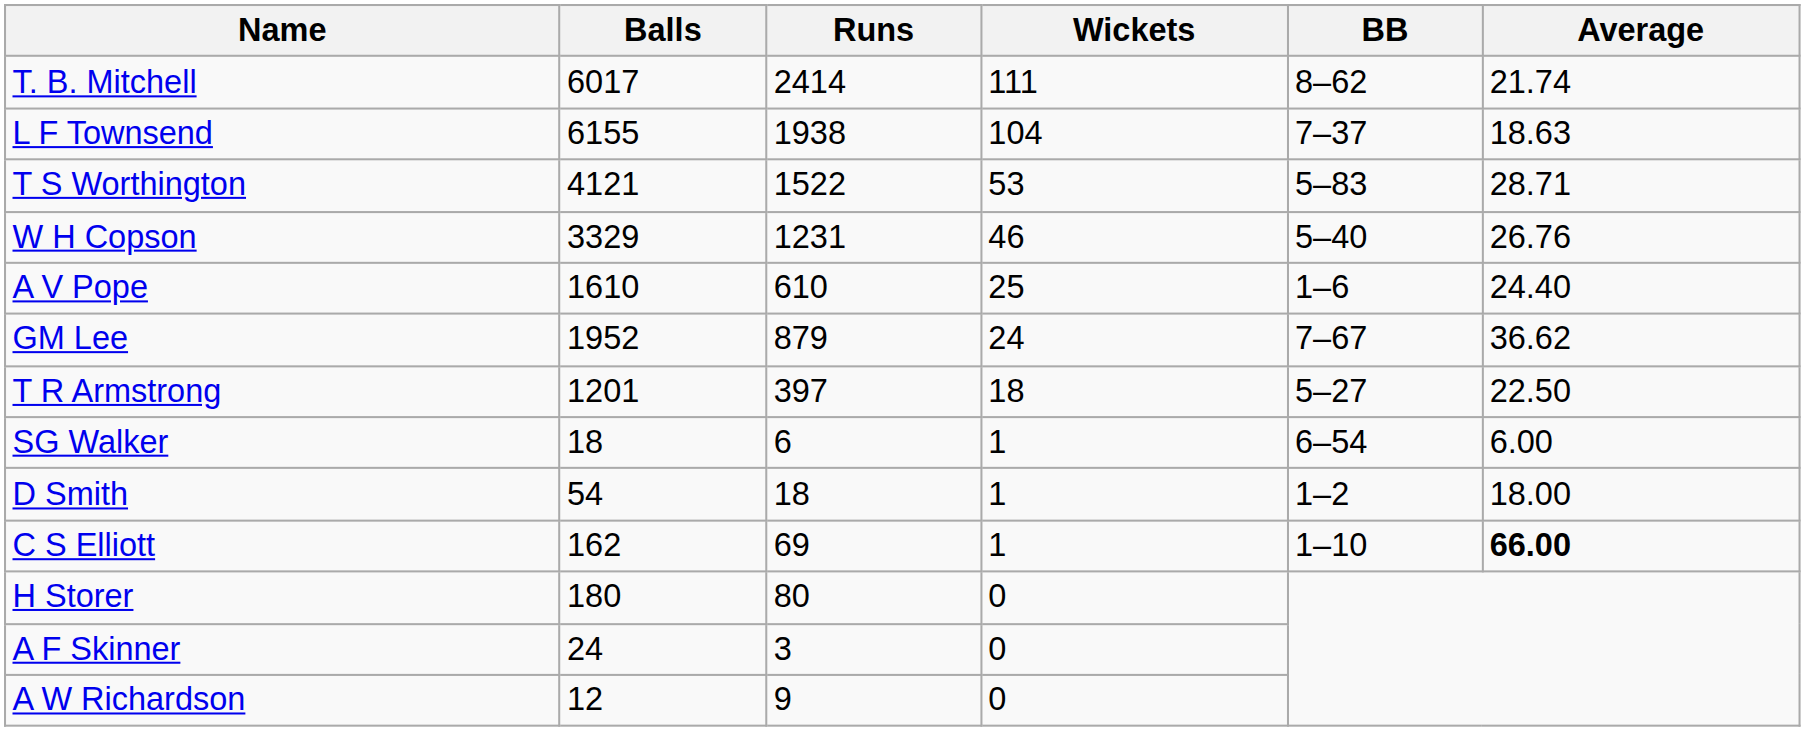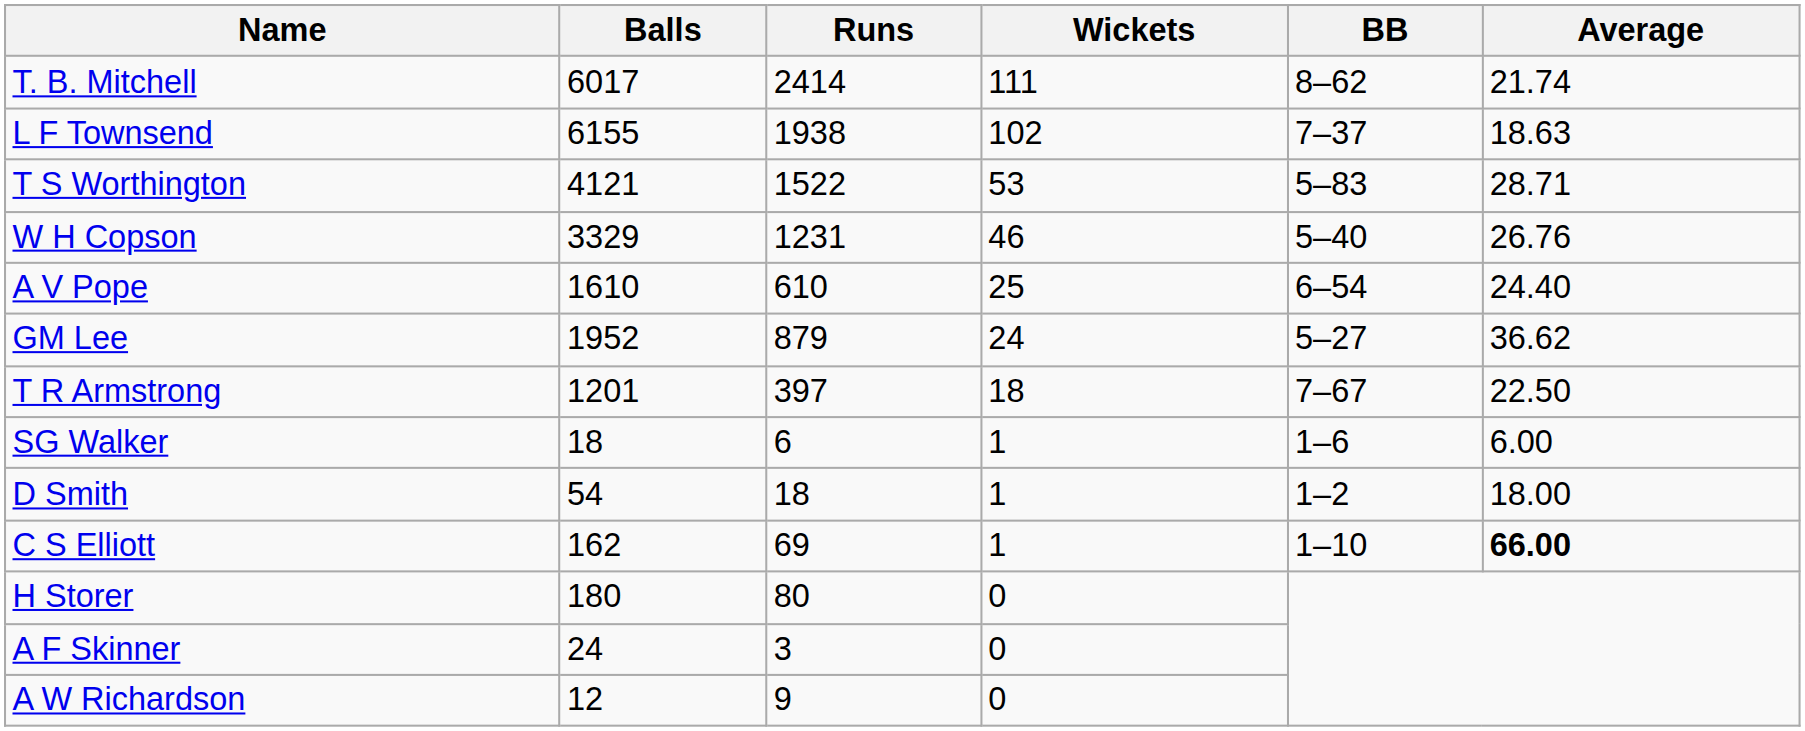L F Townsend | Wickets: 104 -> 102
A V Pope | BB: 1–6 -> 6–54
GM Lee | BB: 7–67 -> 5–27
T R Armstrong | BB: 5–27 -> 7–67
SG Walker | BB: 6–54 -> 1–6
